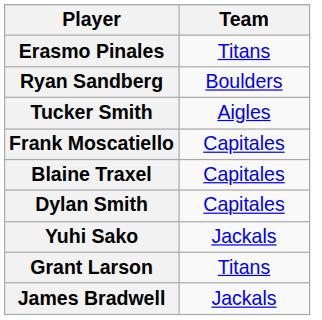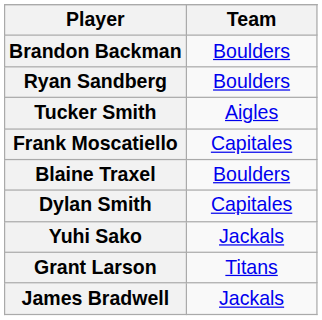+ row: Brandon Backman | Boulders
- row: Erasmo Pinales | Titans
Blaine Traxel | Team: Capitales -> Boulders
